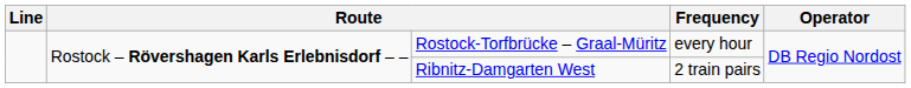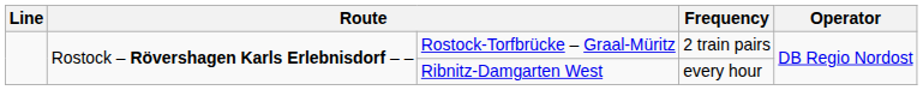Rostock-Torfbrücke – Graal-Müritz | Frequency: every hour -> 2 train pairs
Ribnitz-Damgarten West | Frequency: 2 train pairs -> every hour
